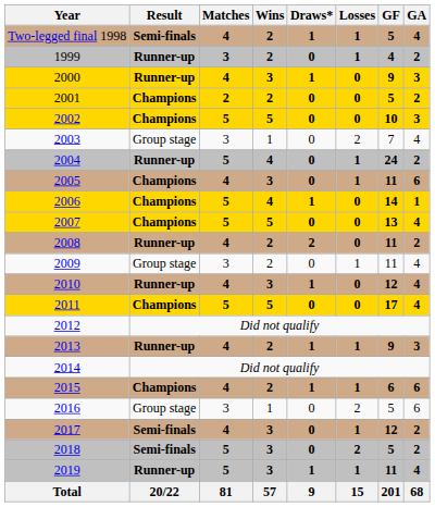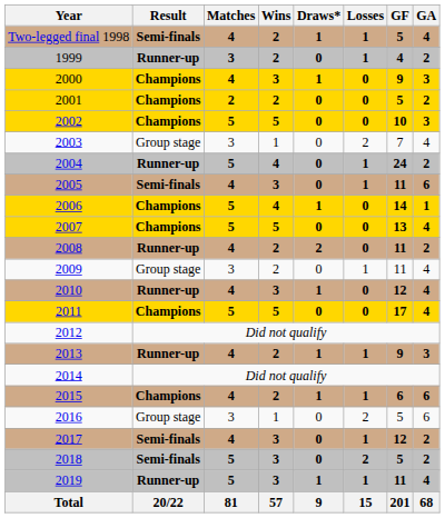2000 | Result: Runner-up -> Champions
2005 | Result: Champions -> Semi-finals
